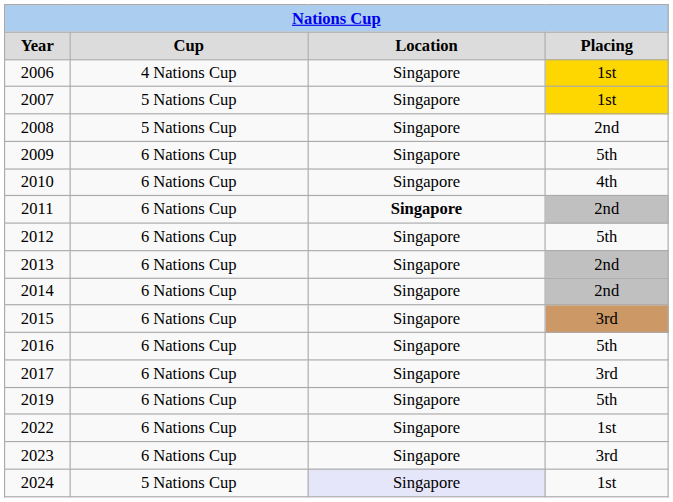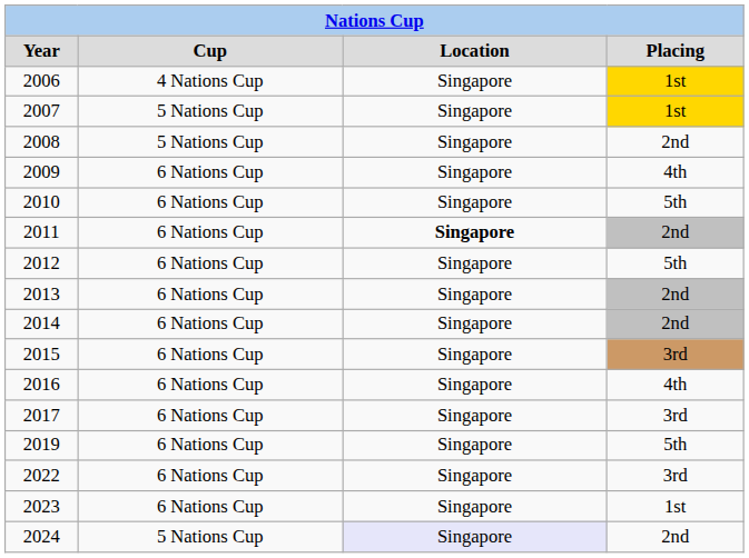2009 | Placing: 5th -> 4th
2010 | Placing: 4th -> 5th
2016 | Placing: 5th -> 4th
2022 | Placing: 1st -> 3rd
2023 | Placing: 3rd -> 1st
2024 | Placing: 1st -> 2nd
